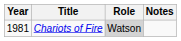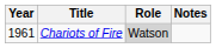Chariots of Fire | Year: 1981 -> 1961
